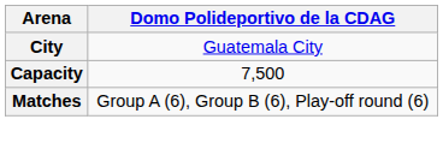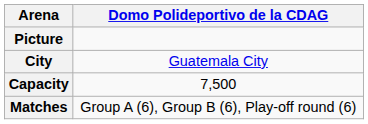+ row: Picture
